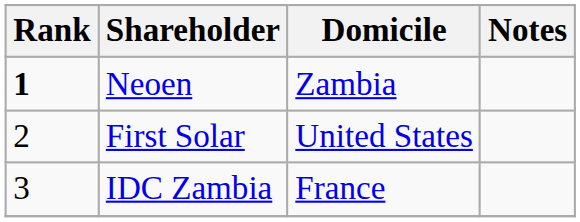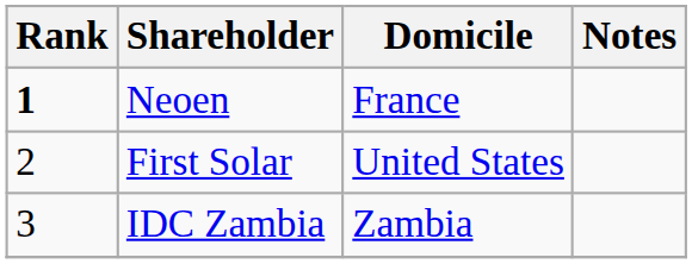Neoen | Domicile: Zambia -> France
IDC Zambia | Domicile: France -> Zambia
